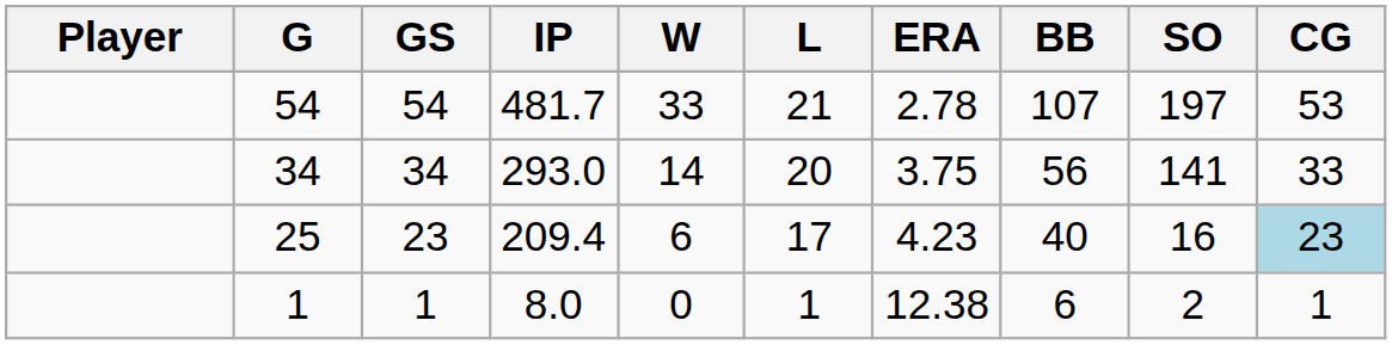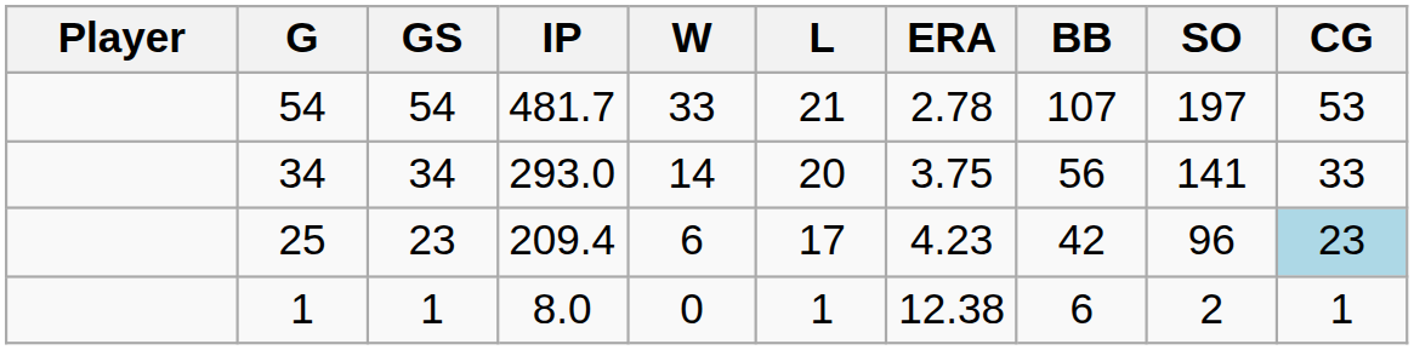25 | BB: 40 -> 42
25 | SO: 16 -> 96
